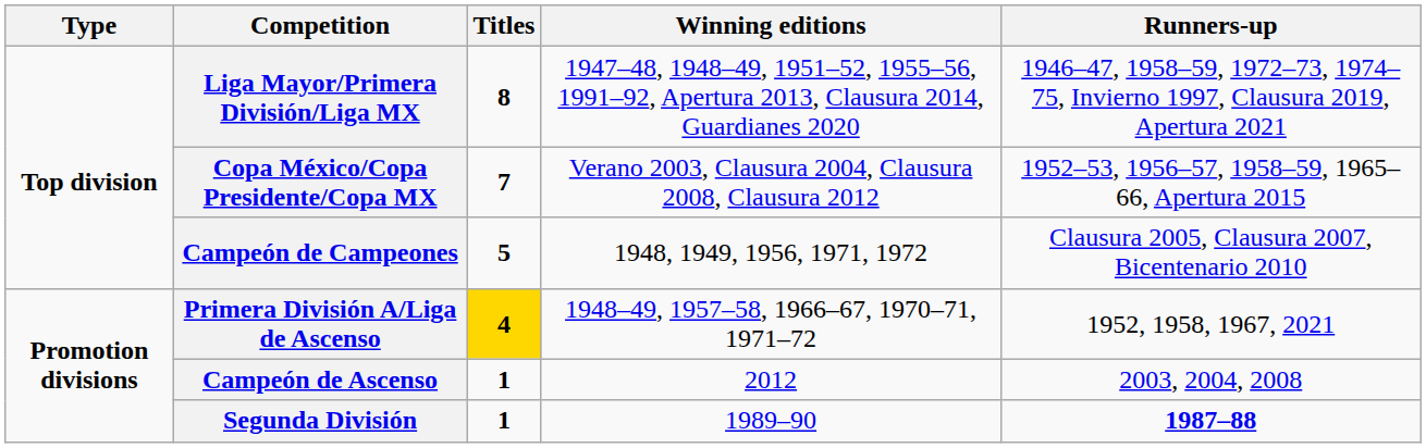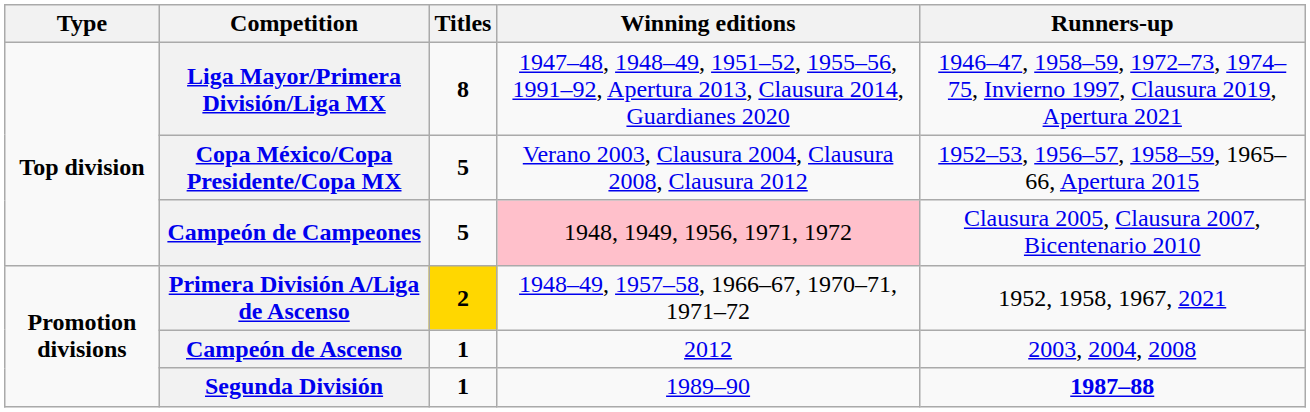Copa México/Copa Presidente/Copa MX | Titles: 7 -> 5
Campeón de Campeones | Winning editions: no background -> pink background
Primera División A/Liga de Ascenso | Titles: 4 -> 2
